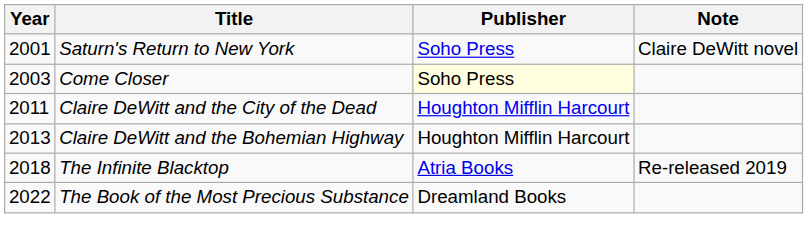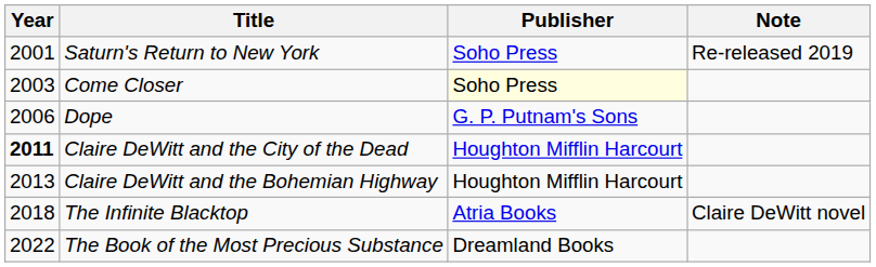Saturn's Return to New York | Note: Claire DeWitt novel -> Re-released 2019
+ row: 2006 | Dope | G. P. Putnam's Sons
Claire DeWitt and the City of the Dead | Year: normal -> bold
The Infinite Blacktop | Note: Re-released 2019 -> Claire DeWitt novel
